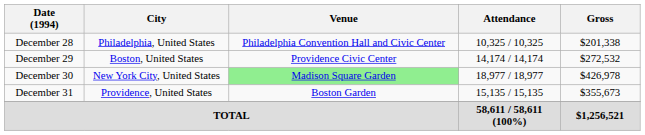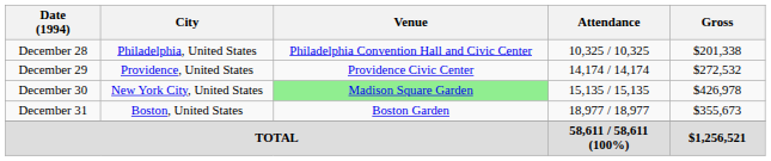December 29 | City: Boston, United States -> Providence, United States
December 30 | Attendance: 18,977 / 18,977 -> 15,135 / 15,135
December 31 | City: Providence, United States -> Boston, United States
December 31 | Attendance: 15,135 / 15,135 -> 18,977 / 18,977
